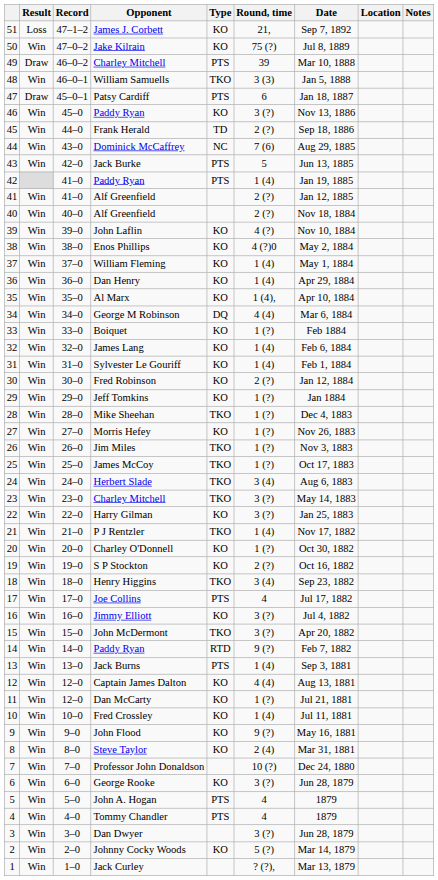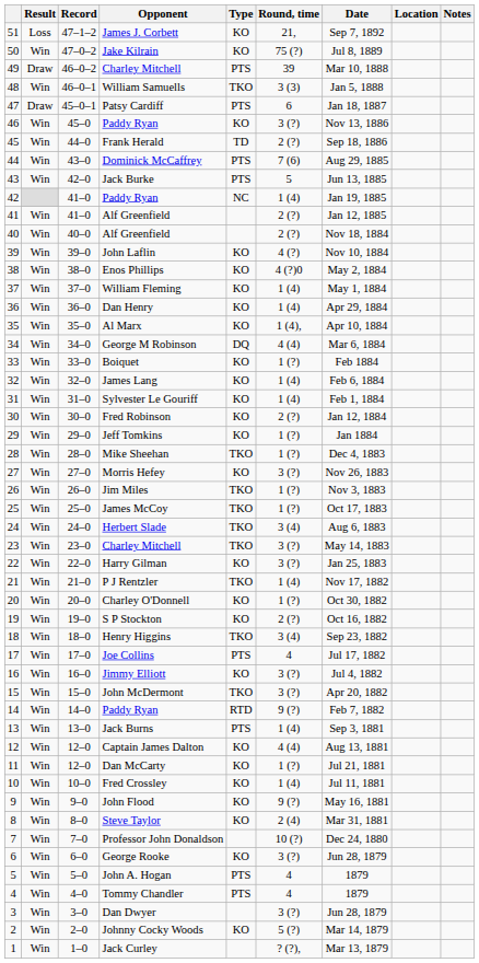Dominick McCaffrey | Type: NC -> PTS
42 / Paddy Ryan | Type: PTS -> NC
Morris Hefey | Round, time: 1 (?) -> 3 (?)
